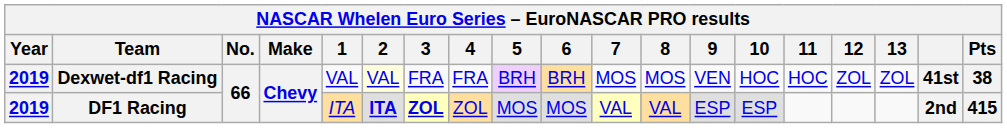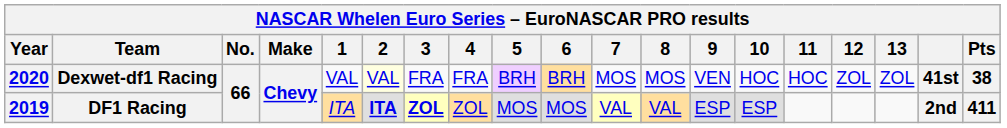Dexwet-df1 Racing | Year: 2019 -> 2020
DF1 Racing | Pts: 415 -> 411
